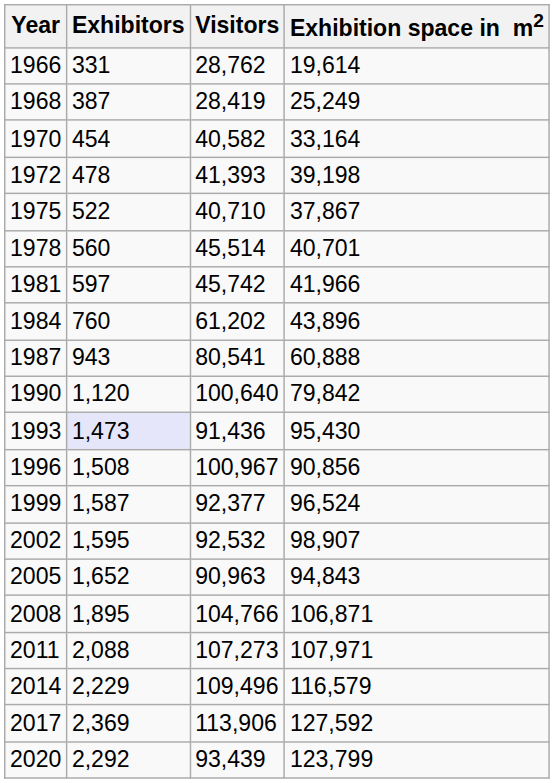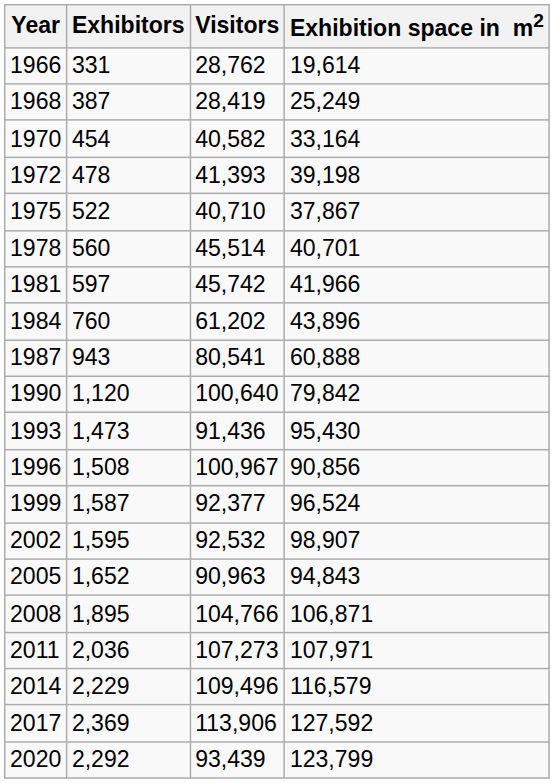1993 | Exhibitors: lavender background -> no background
2011 | Exhibitors: 2,088 -> 2,036
